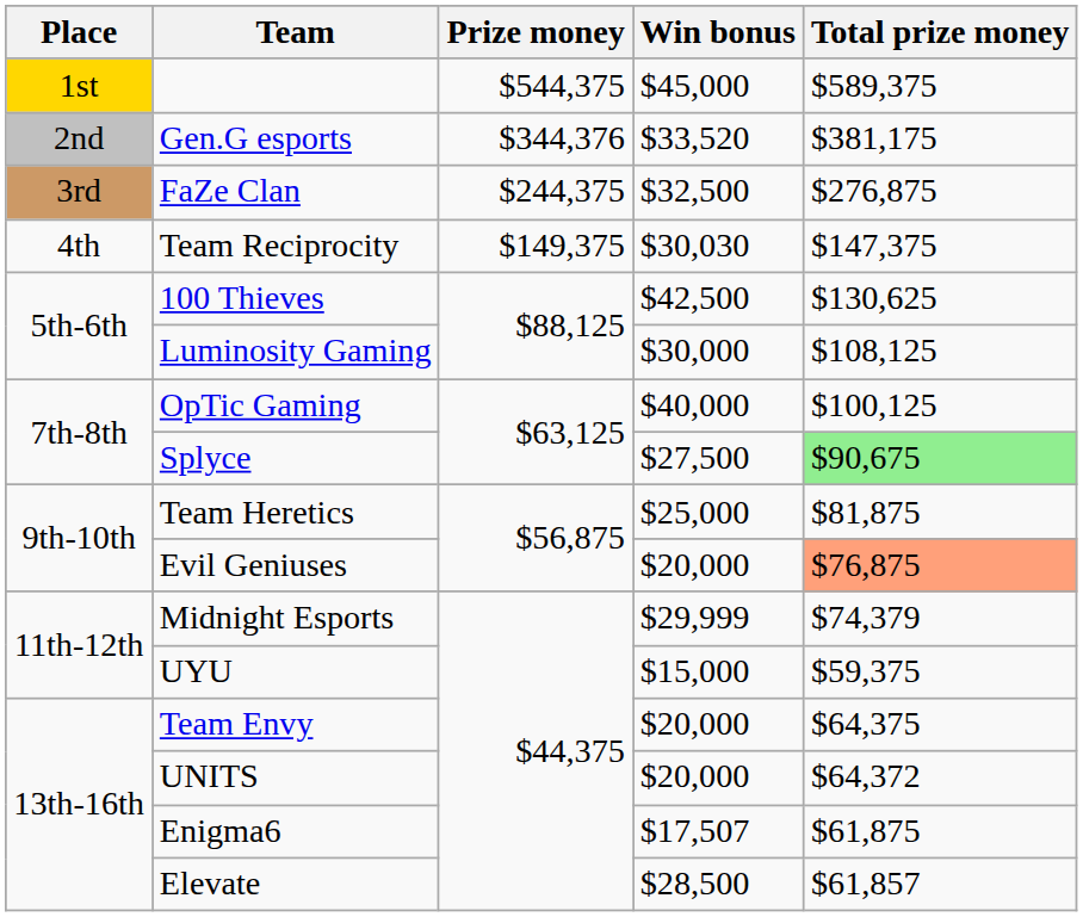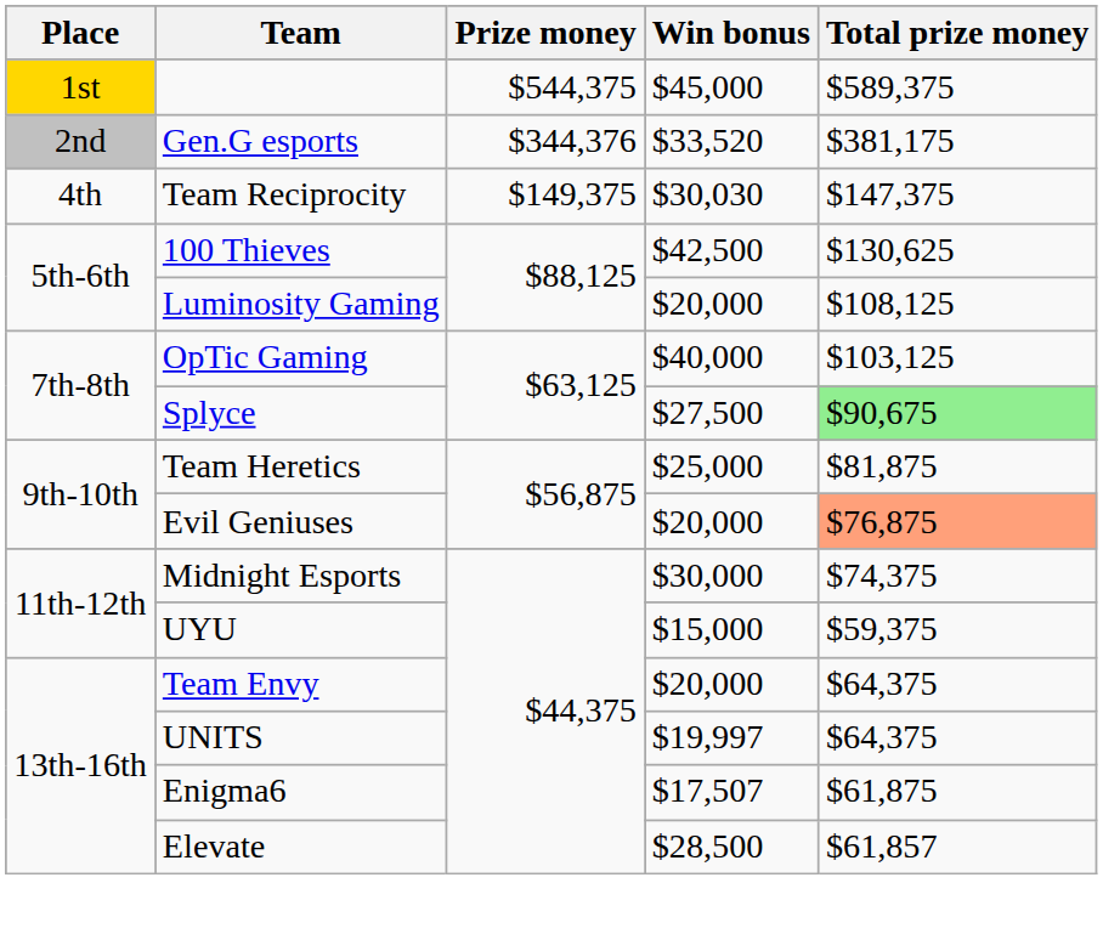- row: 3rd | FaZe Clan | $244,375 | $32,500 | $276,875
Luminosity Gaming | Win bonus: $30,000 -> $20,000
OpTic Gaming | Total prize money: $100,125 -> $103,125
Midnight Esports | Win bonus: $29,999 -> $30,000
Midnight Esports | Total prize money: $74,379 -> $74,375
UNITS | Win bonus: $20,000 -> $19,997
UNITS | Total prize money: $64,372 -> $64,375
